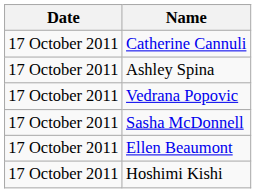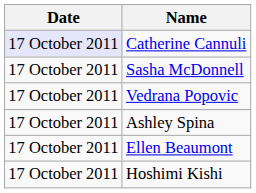Catherine Cannuli | Date: no background -> lavender background
rows swapped: Ashley Spina <-> Sasha McDonnell
